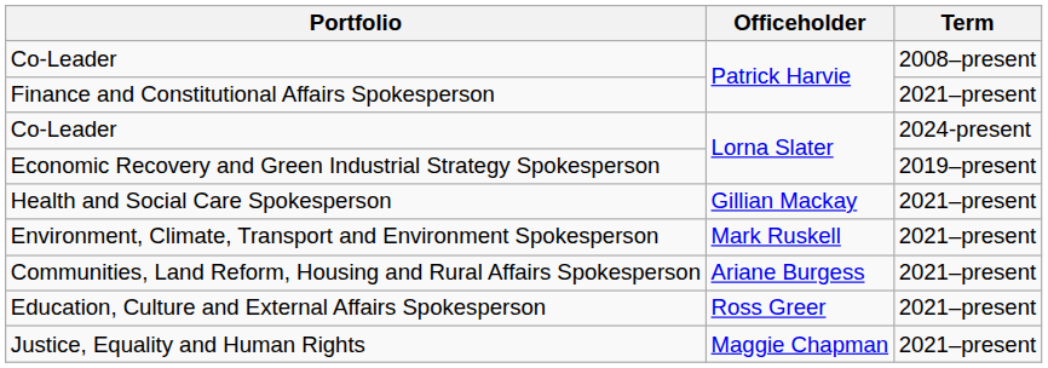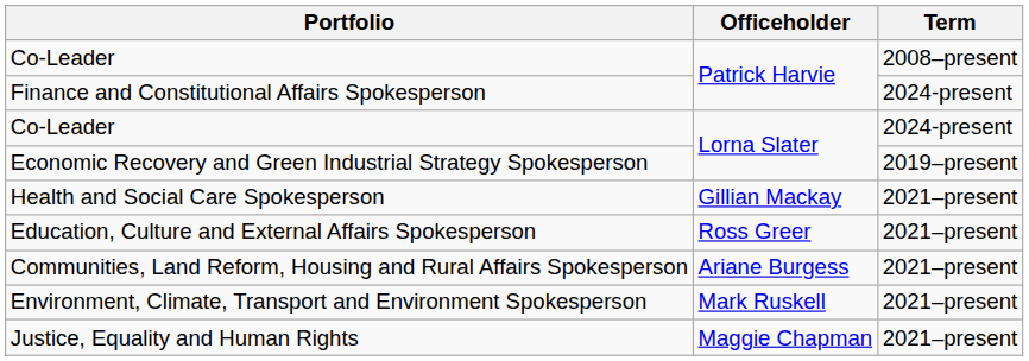Finance and Constitutional Affairs Spokesperson | Term: 2021–present -> 2024-present
rows swapped: Education, Culture and External Affairs Spokesperson <-> Environment, Climate, Transport and Environment Spokesperson
